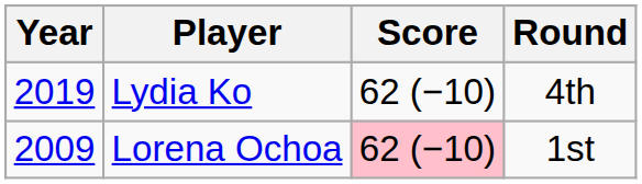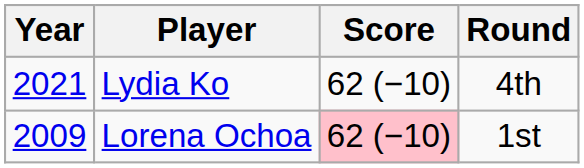Lydia Ko | Year: 2019 -> 2021
